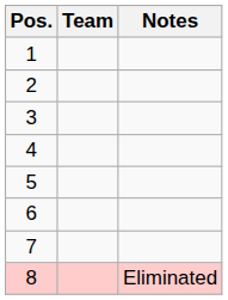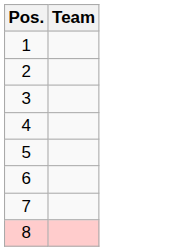- column: Notes | Eliminated
